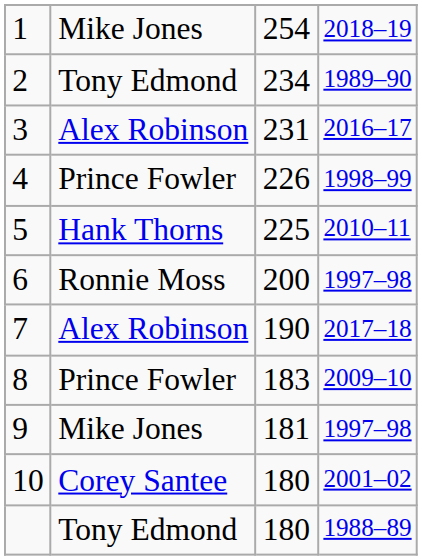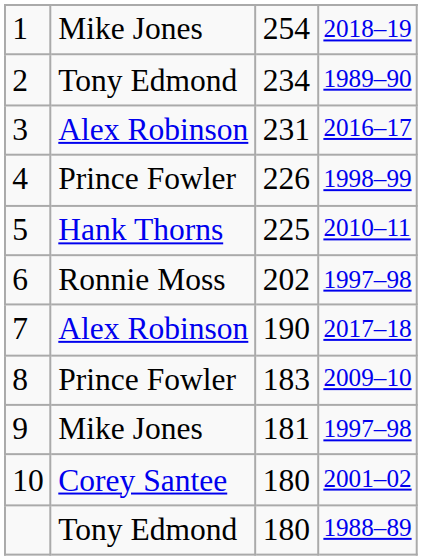6 | column 3: 200 -> 202
